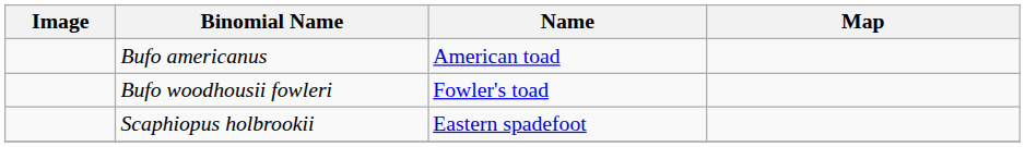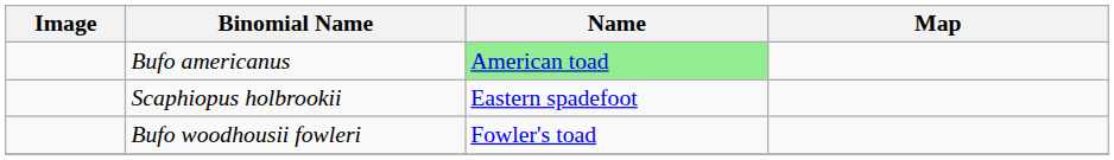Bufo americanus | Name: no background -> lightgreen background
rows swapped: Bufo woodhousii fowleri <-> Scaphiopus holbrookii
